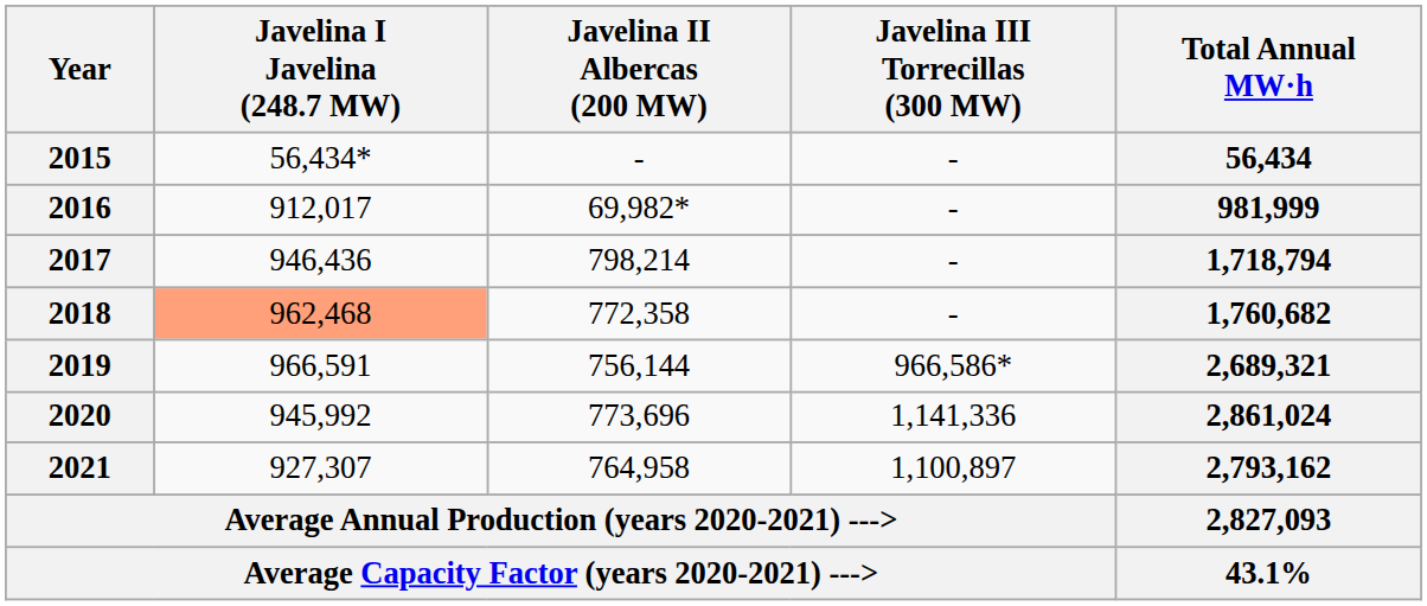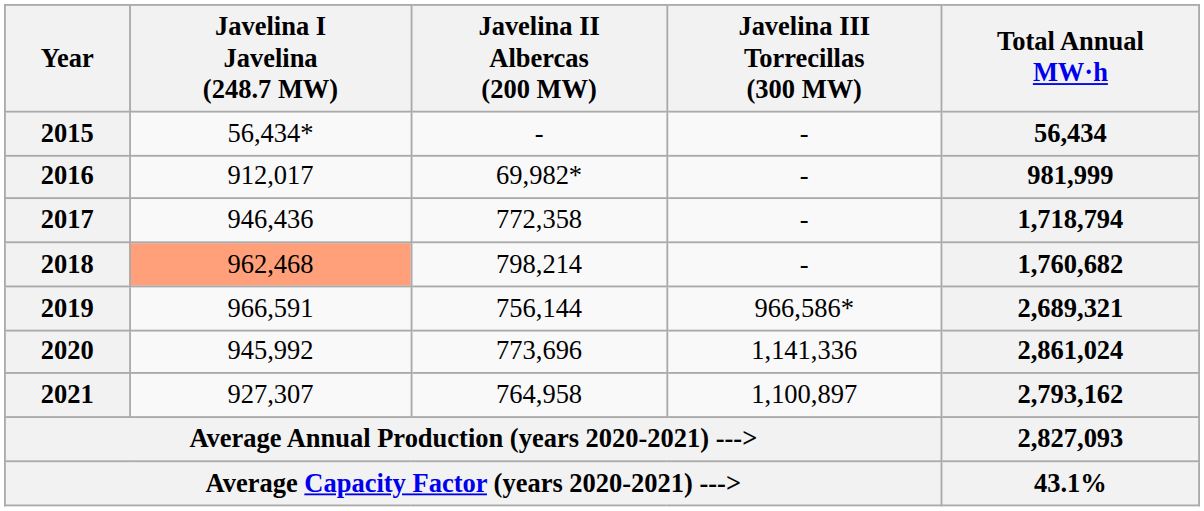2017 | Javelina II Albercas (200 MW): 798,214 -> 772,358
2018 | Javelina II Albercas (200 MW): 772,358 -> 798,214
